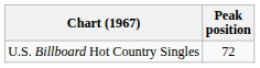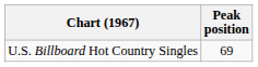U.S. Billboard Hot Country Singles | Peak position: 72 -> 69
